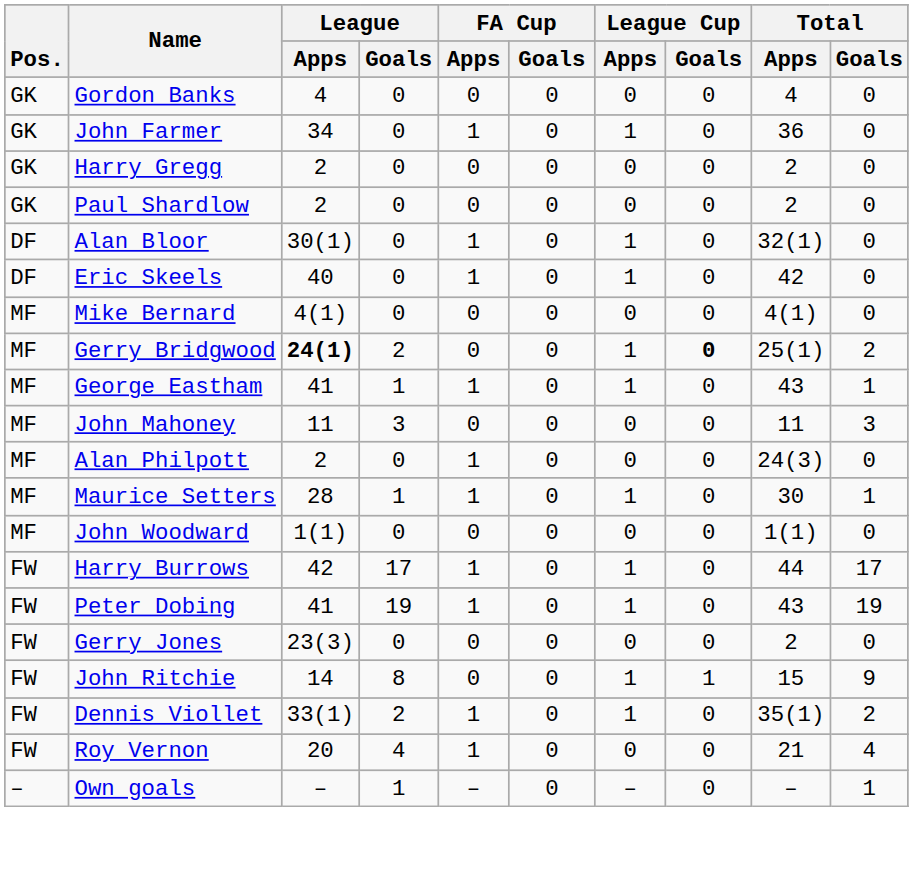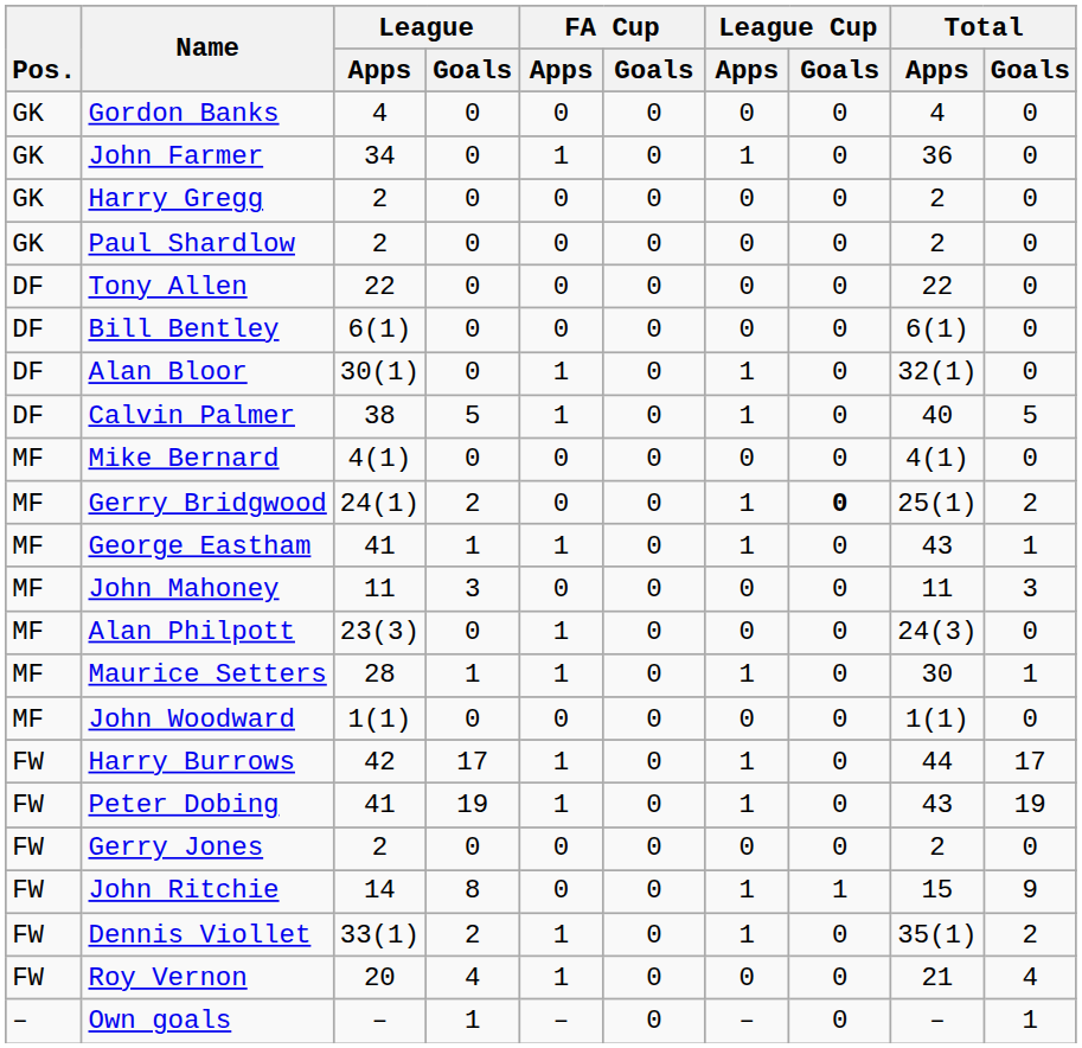+ row: DF | Tony Allen | 22 | 0 | 0 | 0 | 0 | 0 | 22 | 0
+ row: DF | Bill Bentley | 6(1) | 0 | 0 | 0 | 0 | 0 | 6(1) | 0
+ row: DF | Calvin Palmer | 38 | 5 | 1 | 0 | 1 | 0 | 40 | 5
- row: DF | Eric Skeels | 40 | 0 | 1 | 0 | 1 | 0 | 42 | 0
Gerry Bridgwood | League / Apps: bold -> normal
Alan Philpott | League / Apps: 2 -> 23(3)
Gerry Jones | League / Apps: 23(3) -> 2
